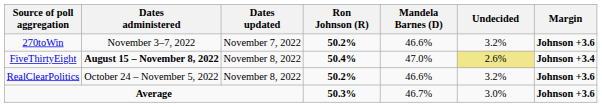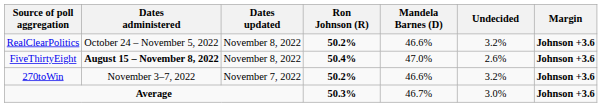rows swapped: RealClearPolitics <-> 270toWin
FiveThirtyEight | Undecided: khaki background -> no background
FiveThirtyEight | Margin: Johnson +3.4 -> Johnson +3.6
